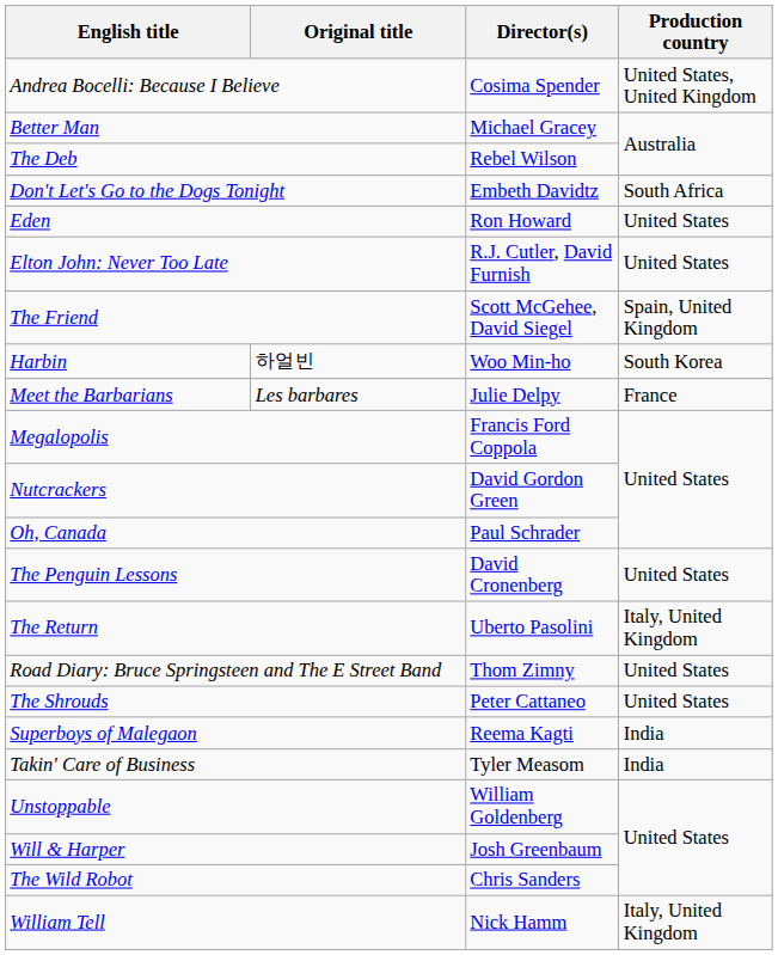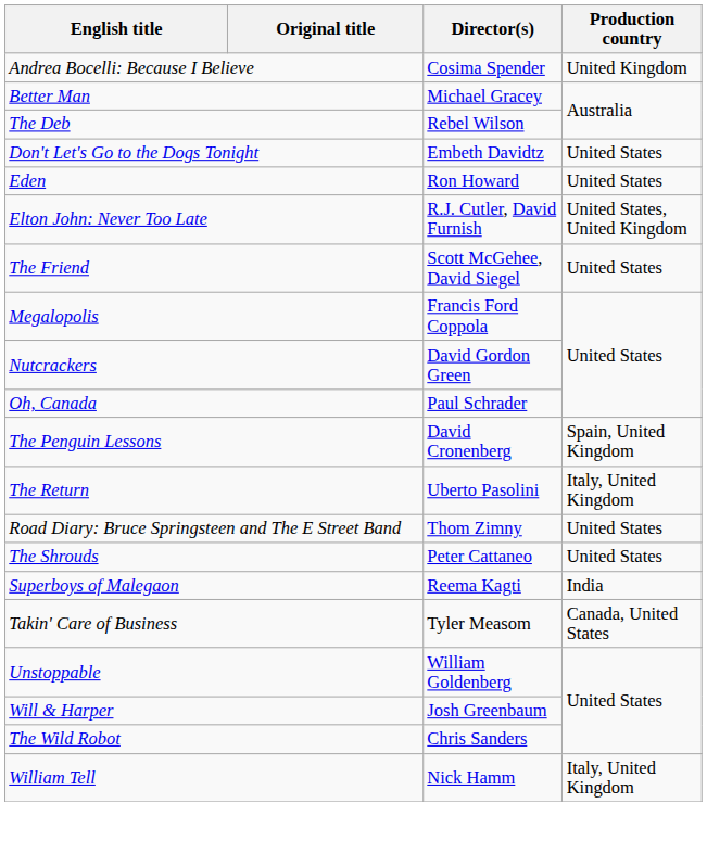Andrea Bocelli: Because I Believe | Production country: United States, United Kingdom -> United Kingdom
Don't Let's Go to the Dogs Tonight | Production country: South Africa -> United States
Elton John: Never Too Late | Production country: United States -> United States, United Kingdom
The Friend | Production country: Spain, United Kingdom -> United States
- row: Harbin | 하얼빈 | Woo Min-ho | South Korea
- row: Meet the Barbarians | Les barbares | Julie Delpy | France
The Penguin Lessons | Production country: United States -> Spain, United Kingdom
Takin' Care of Business | Production country: India -> Canada, United States
